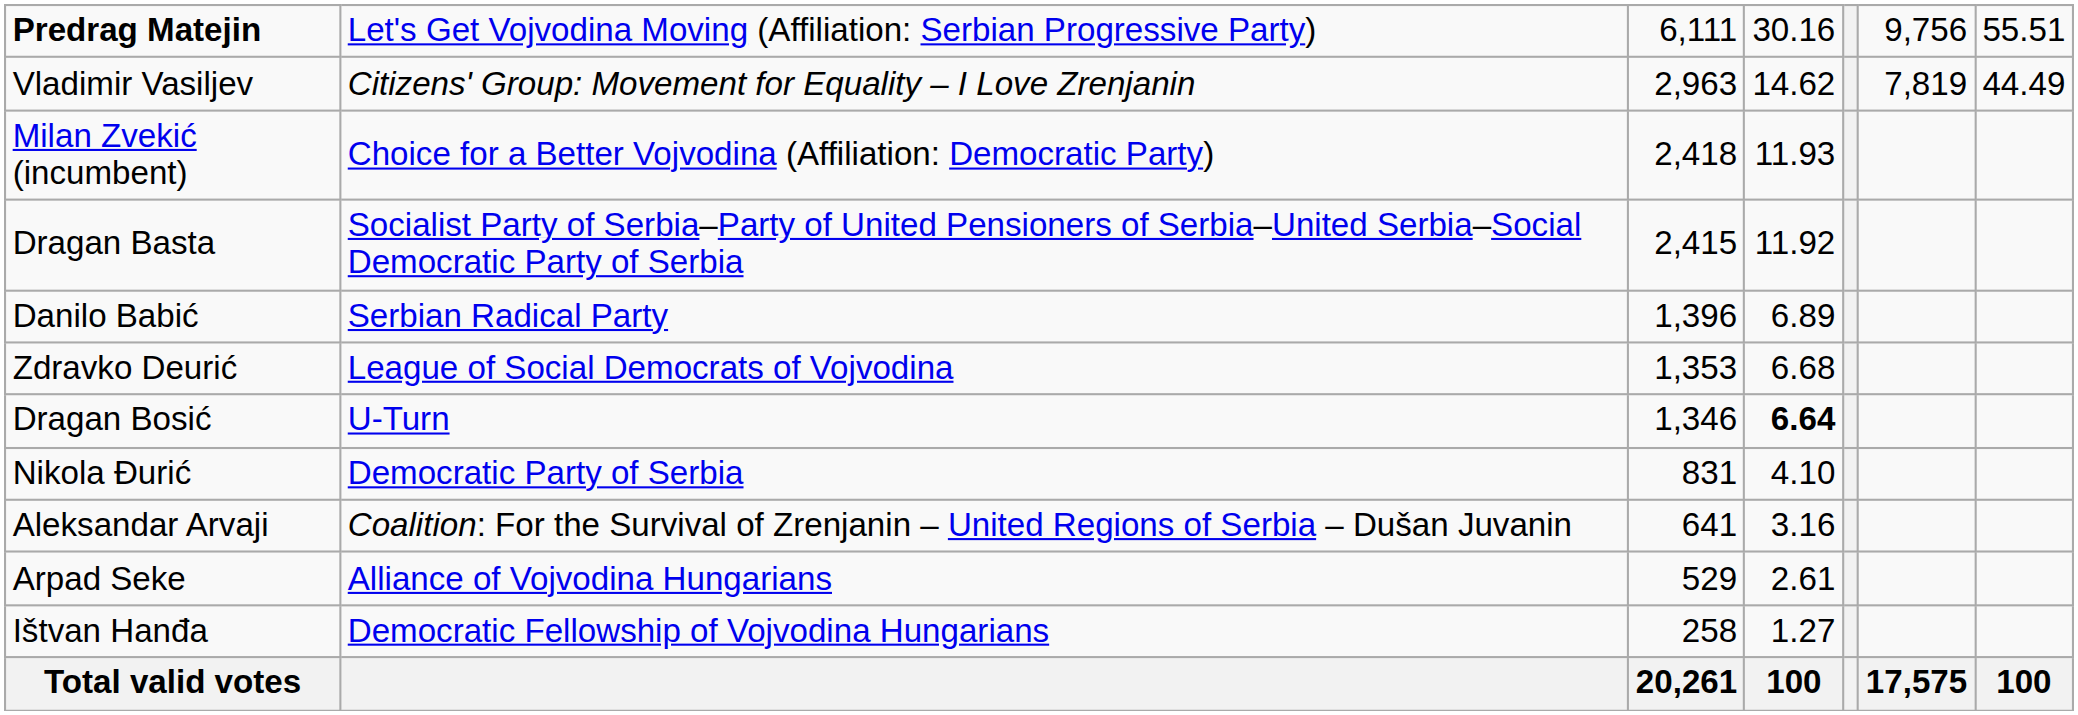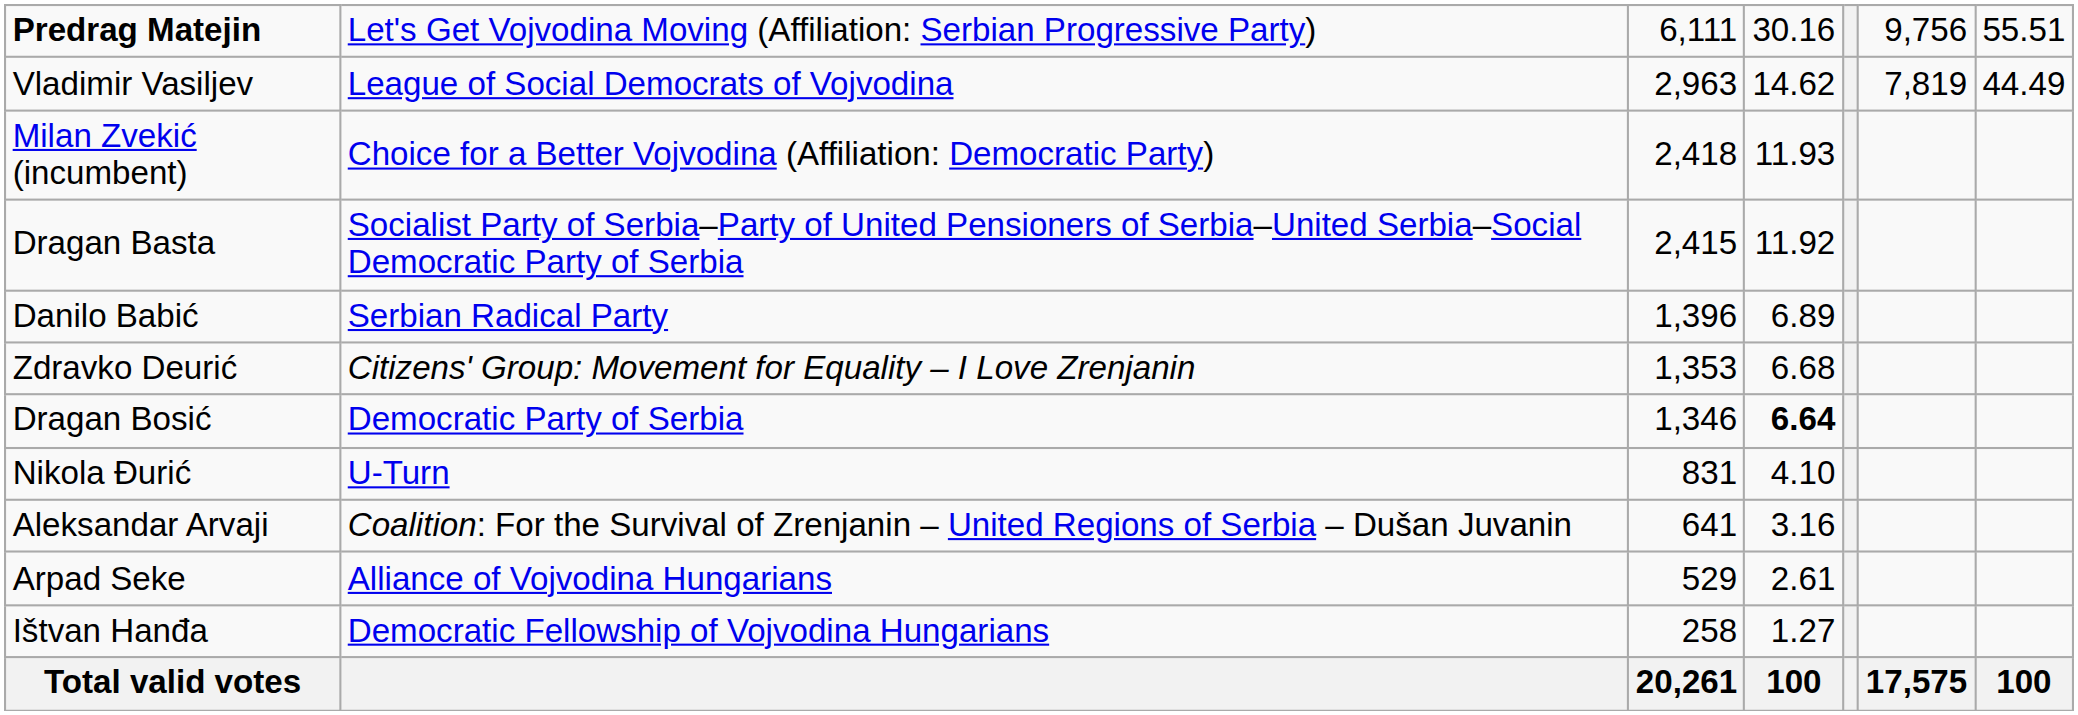Vladimir Vasiljev | column 2: Citizens' Group: Movement for Equality – I Love Zrenjanin -> League of Social Democrats of Vojvodina
Zdravko Deurić | column 2: League of Social Democrats of Vojvodina -> Citizens' Group: Movement for Equality – I Love Zrenjanin
Dragan Bosić | column 2: U-Turn -> Democratic Party of Serbia
Nikola Đurić | column 2: Democratic Party of Serbia -> U-Turn
